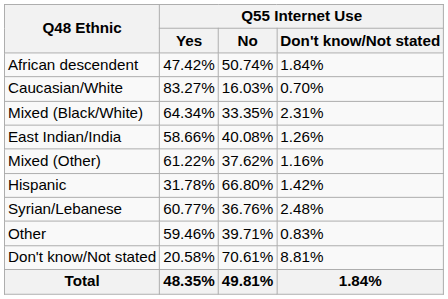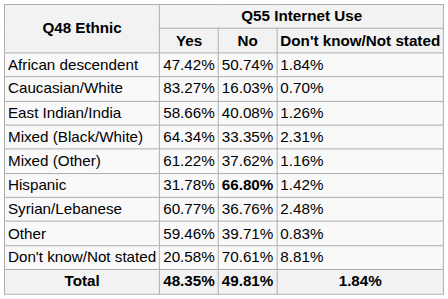rows swapped: East Indian/India <-> Mixed (Black/White)
Hispanic | Q55 Internet Use / No: normal -> bold
